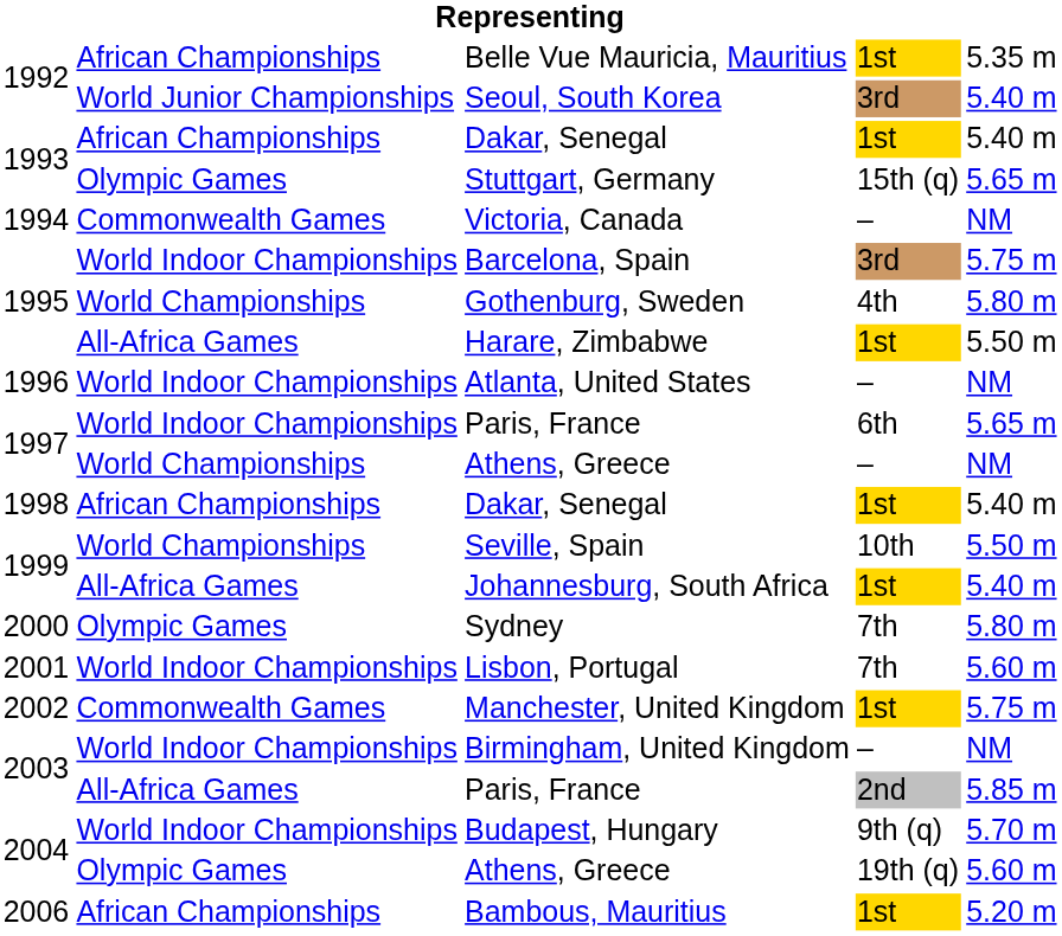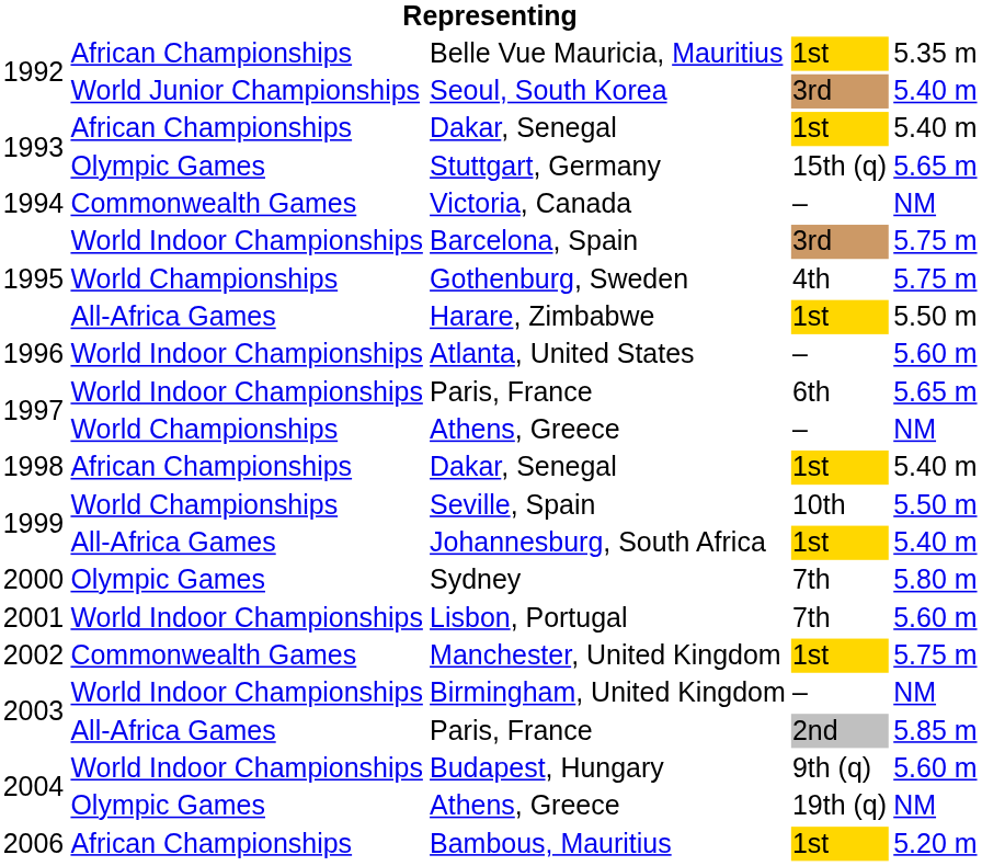Gothenburg, Sweden | column 5: 5.80 m -> 5.75 m
Atlanta, United States | column 5: NM -> 5.60 m
Budapest, Hungary | column 5: 5.70 m -> 5.60 m
2004 / Athens, Greece | column 5: 5.60 m -> NM
